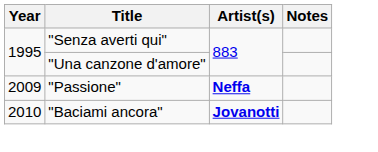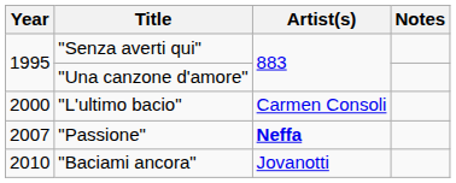+ row: 2000 | "L'ultimo bacio" | Carmen Consoli
"Passione" | Year: 2009 -> 2007
"Baciami ancora" | Artist(s): bold -> normal
